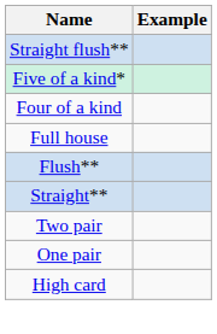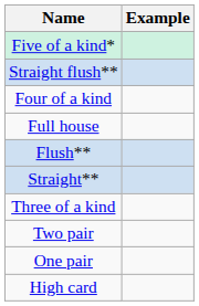rows swapped: Five of a kind* <-> Straight flush**
+ row: Three of a kind
